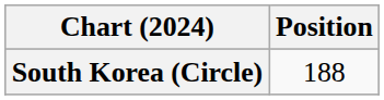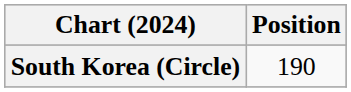South Korea (Circle) | Position: 188 -> 190
